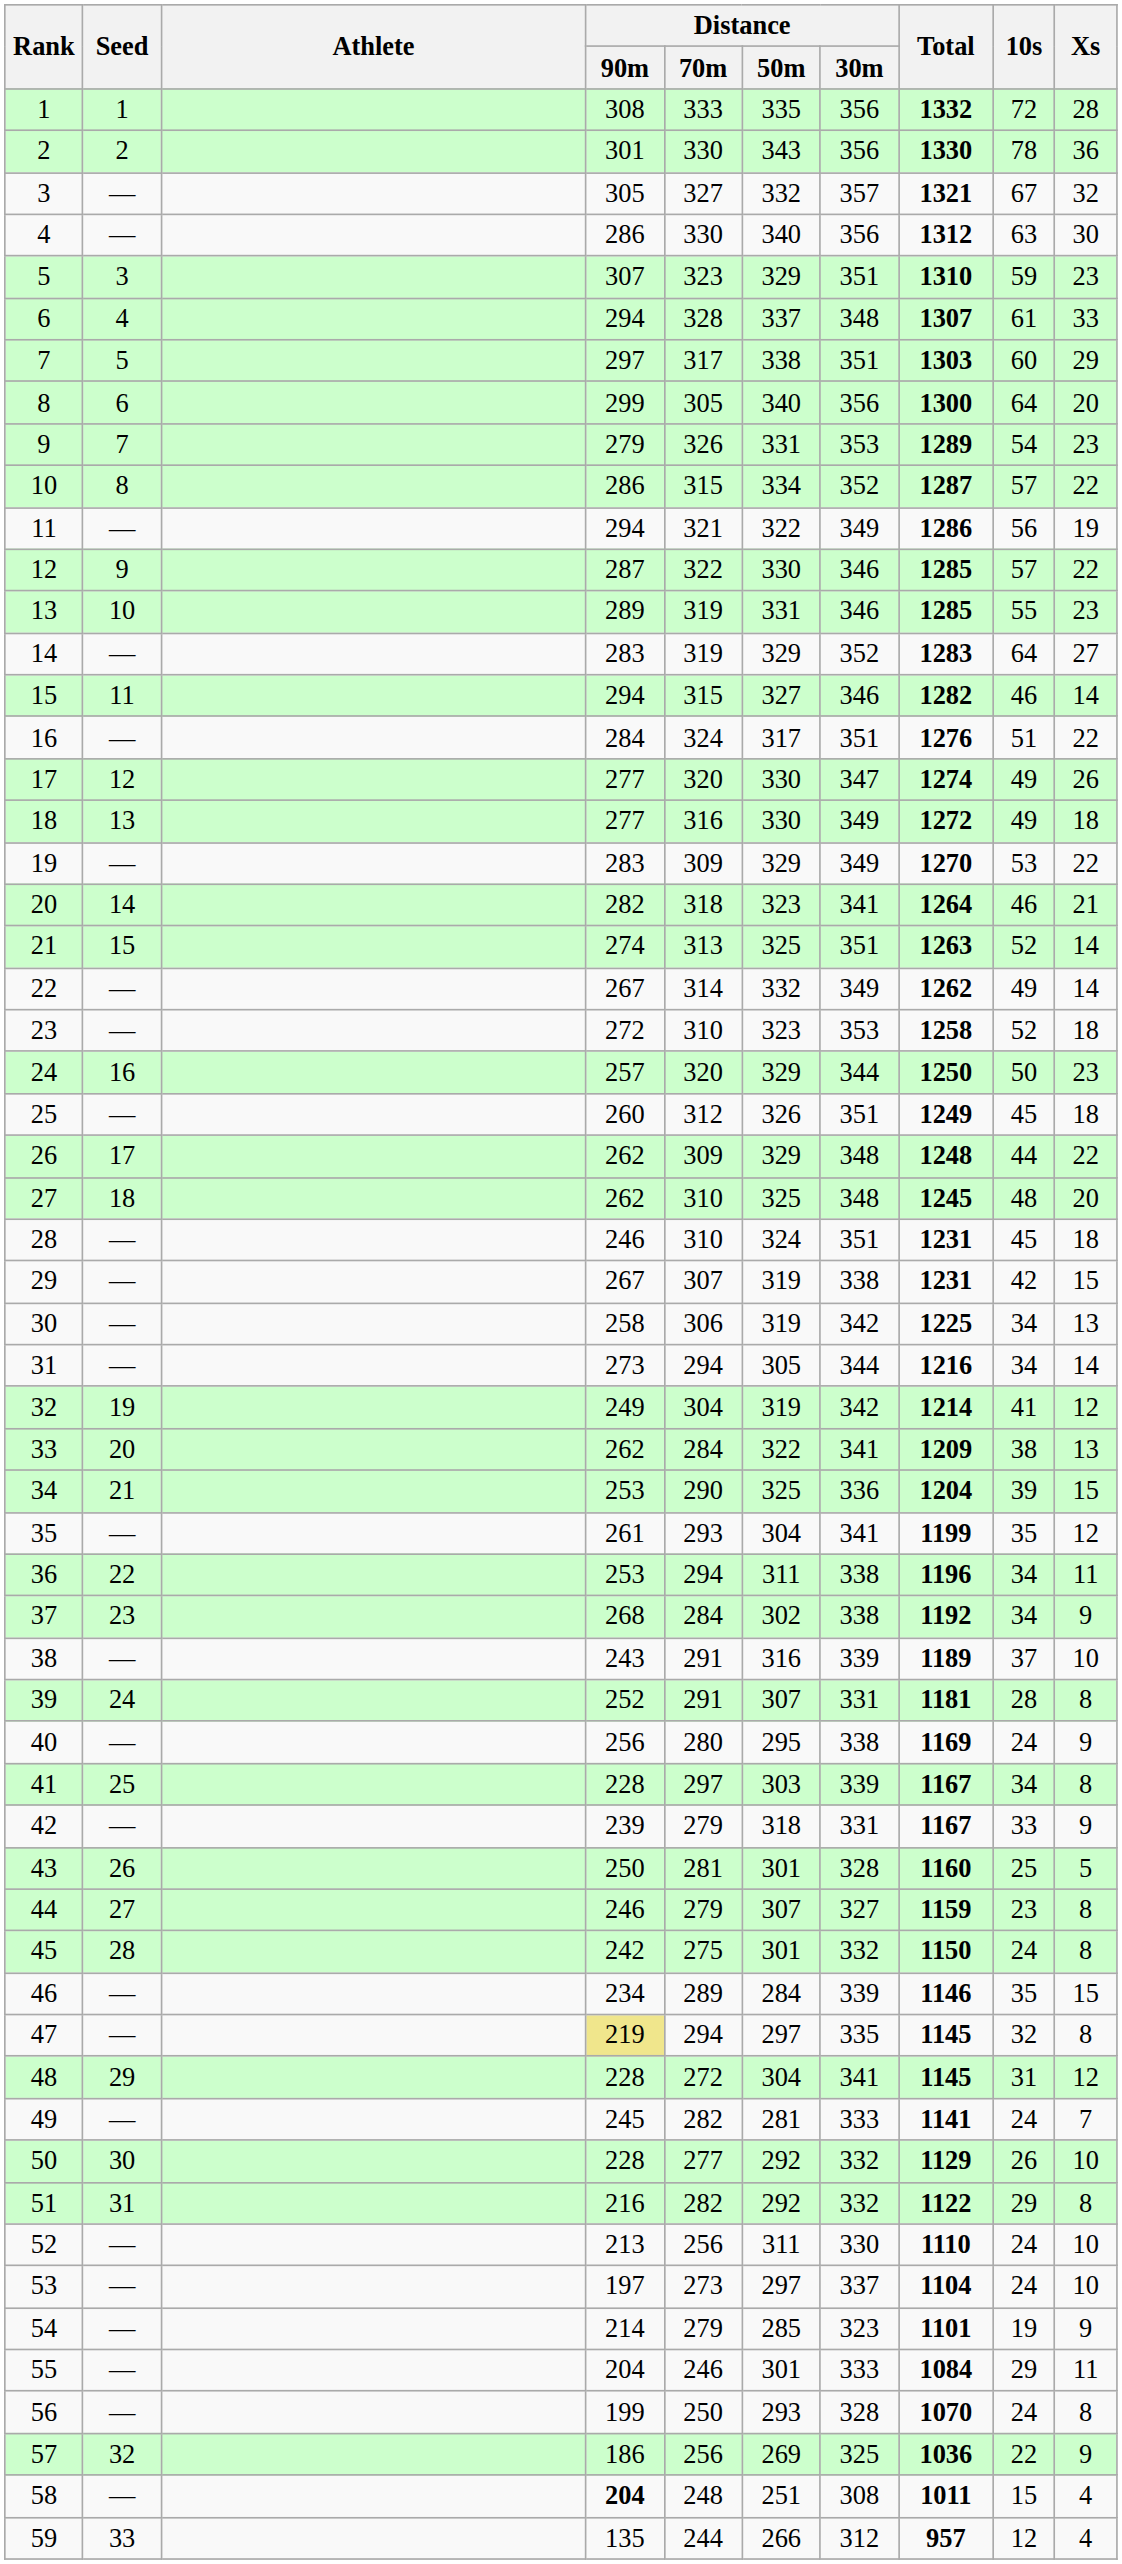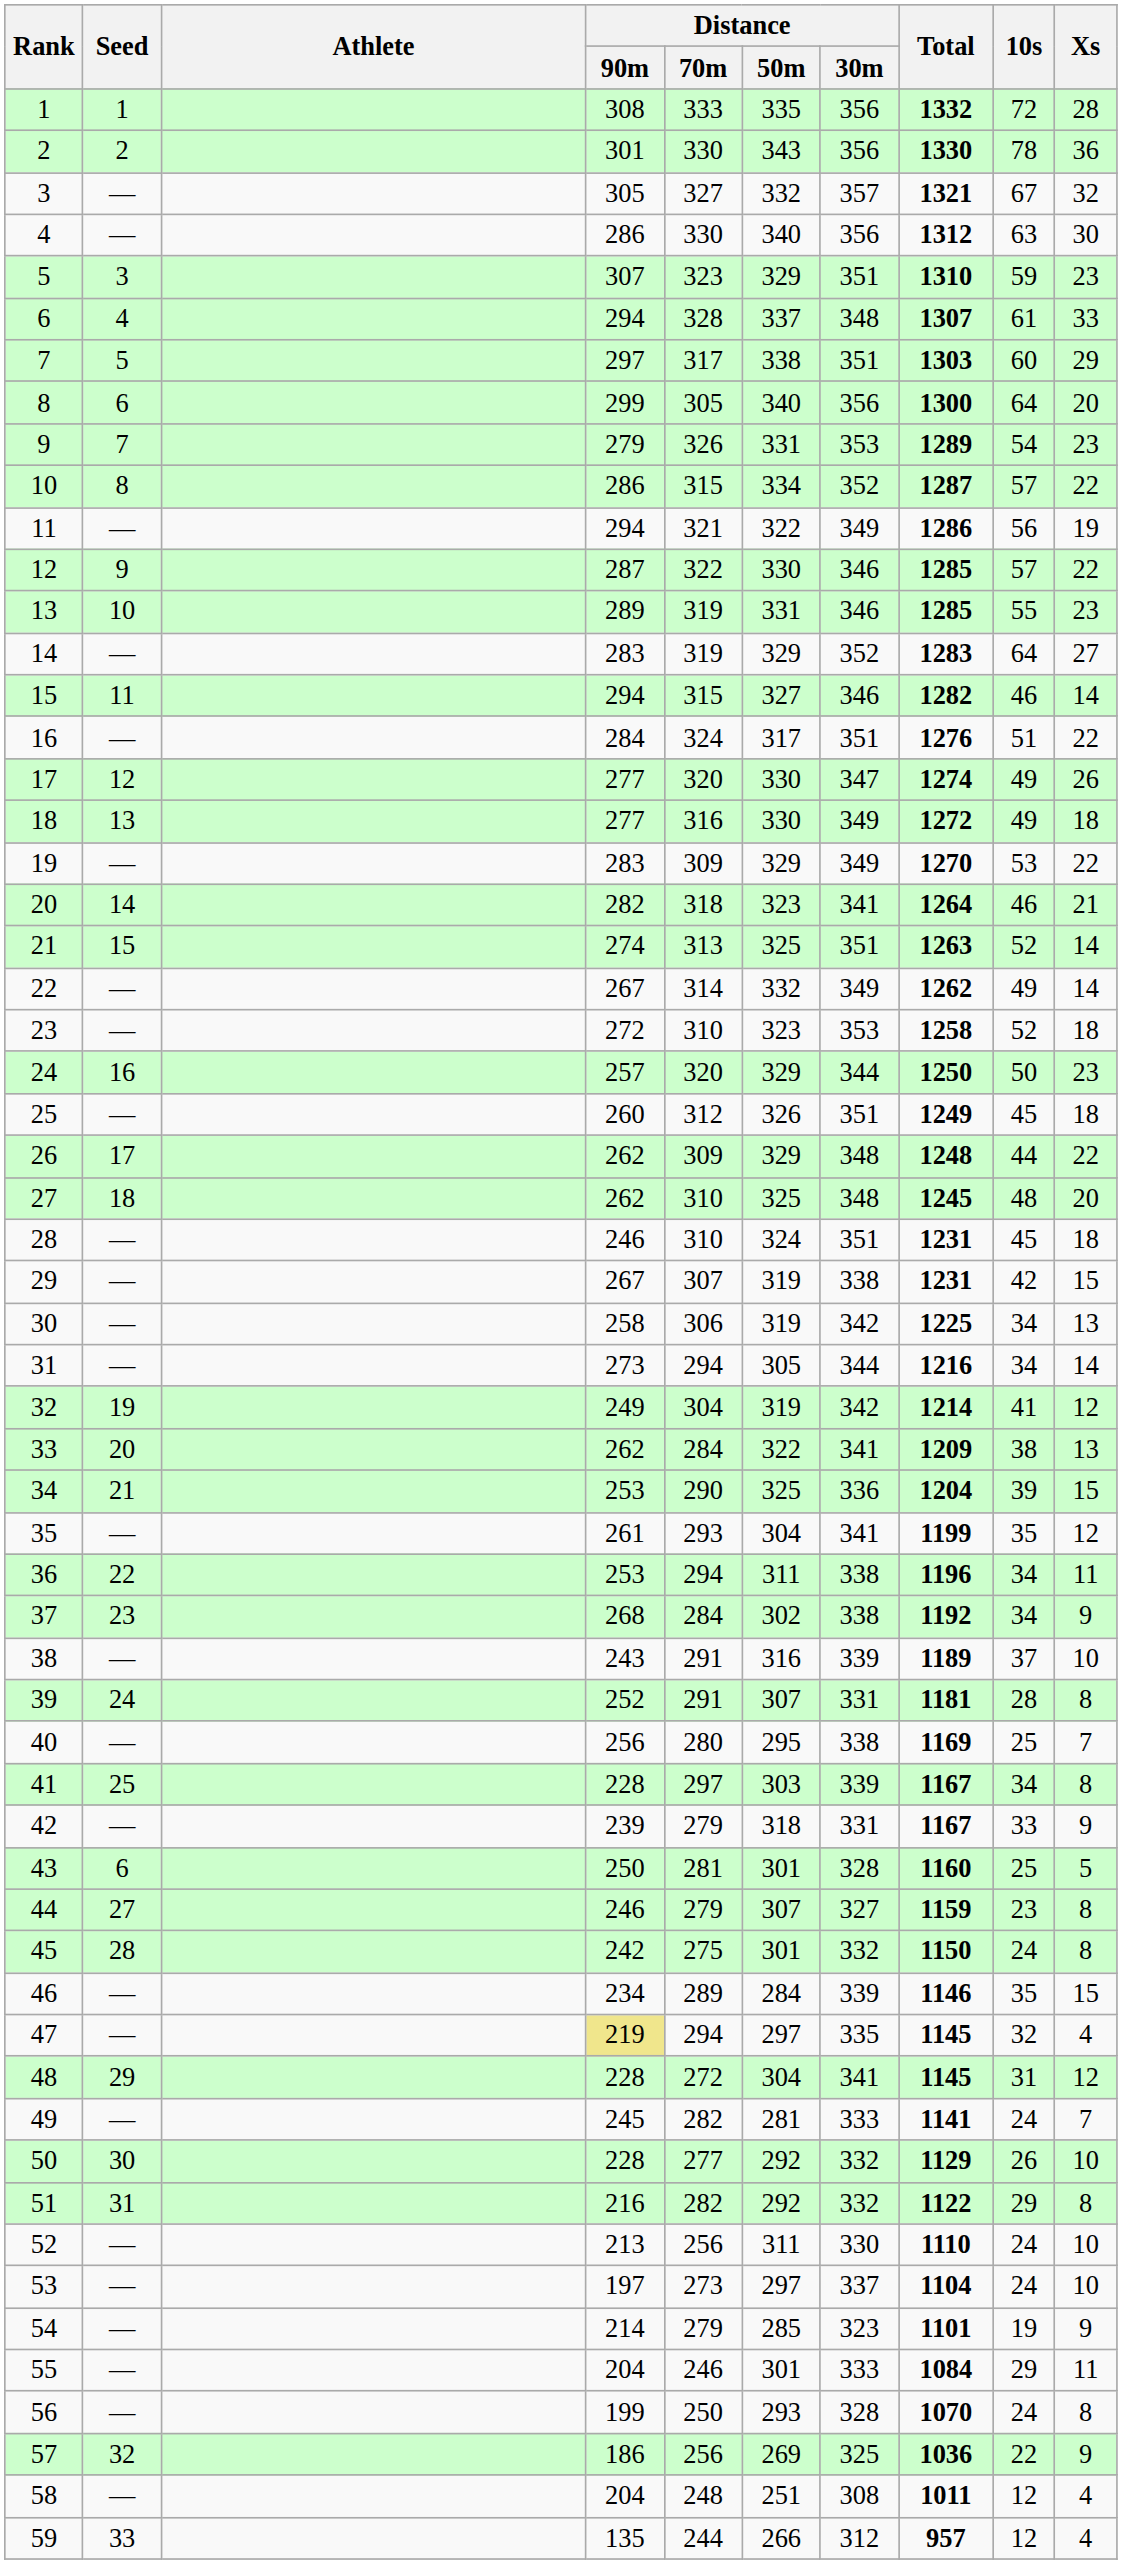40 | 10s: 24 -> 25
40 | Xs: 9 -> 7
43 | Seed: 26 -> 6
47 | Xs: 8 -> 4
58 | Distance / 90m: bold -> normal
58 | 10s: 15 -> 12
